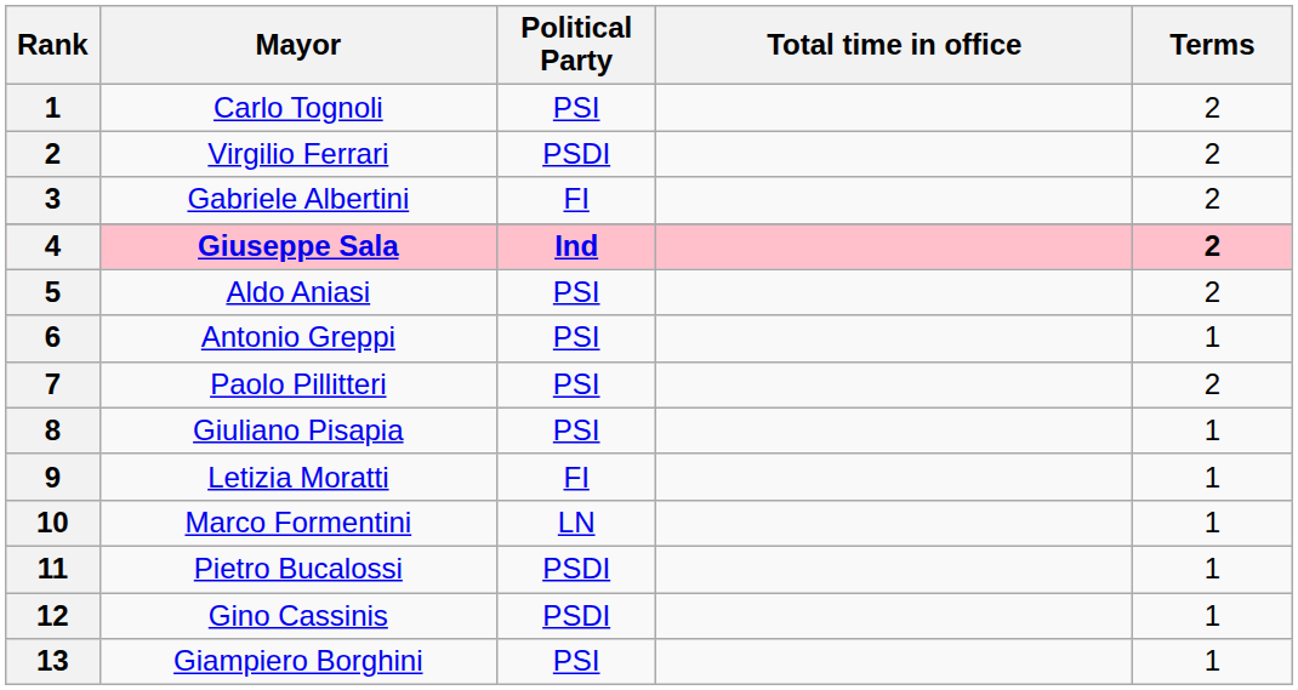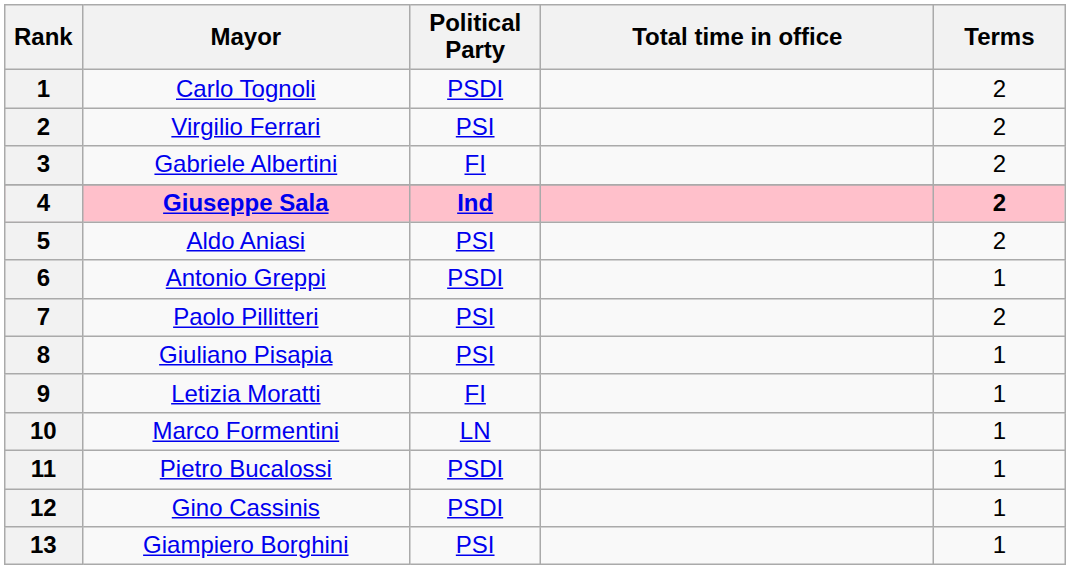Carlo Tognoli | Political Party: PSI -> PSDI
Virgilio Ferrari | Political Party: PSDI -> PSI
Antonio Greppi | Political Party: PSI -> PSDI
